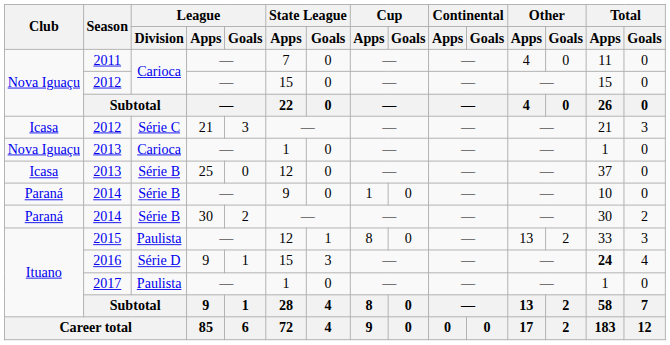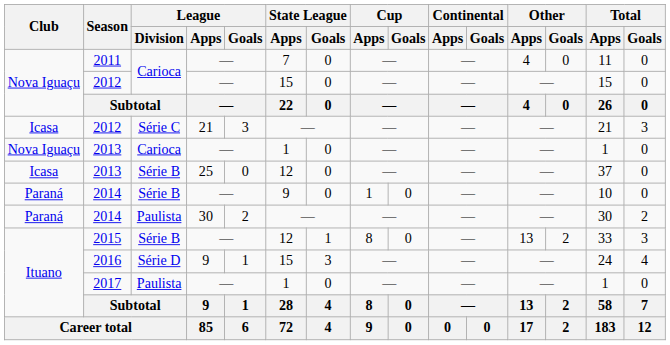2014 / 30 | League / Division: Série B -> Paulista
2015 | League / Division: Paulista -> Série B
2016 | Total / Apps: bold -> normal
